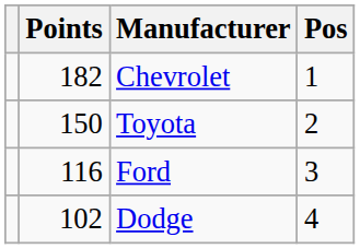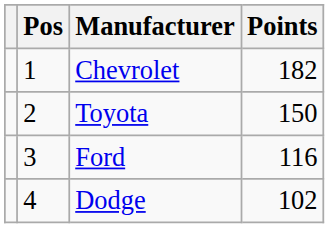columns swapped: Pos <-> Points
